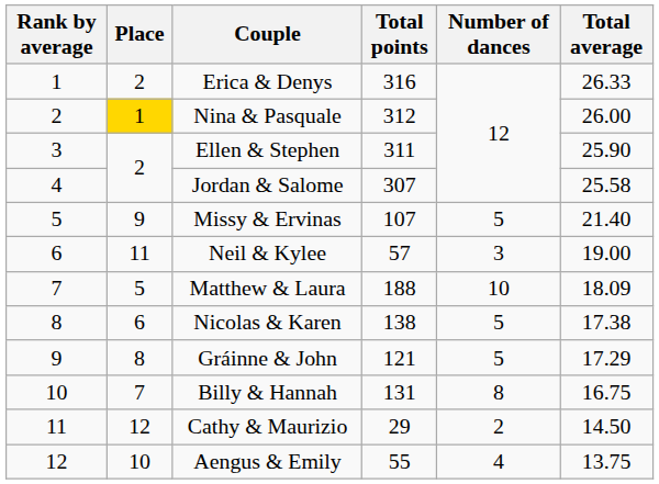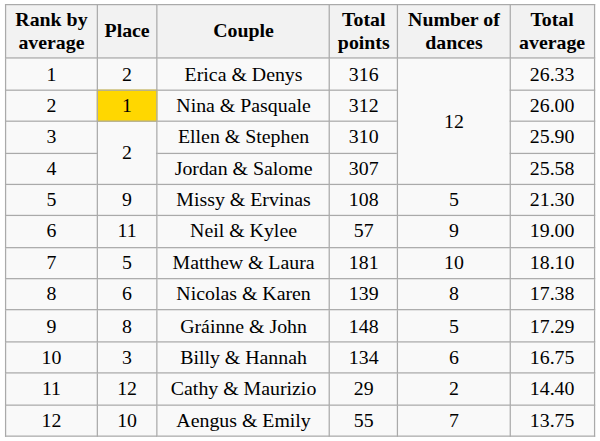Ellen & Stephen | Total points: 311 -> 310
Missy & Ervinas | Total points: 107 -> 108
Missy & Ervinas | Total average: 21.40 -> 21.30
Neil & Kylee | Number of dances: 3 -> 9
Matthew & Laura | Total points: 188 -> 181
Matthew & Laura | Total average: 18.09 -> 18.10
Nicolas & Karen | Total points: 138 -> 139
Nicolas & Karen | Number of dances: 5 -> 8
Gráinne & John | Total points: 121 -> 148
Billy & Hannah | Place: 7 -> 3
Billy & Hannah | Total points: 131 -> 134
Billy & Hannah | Number of dances: 8 -> 6
Cathy & Maurizio | Total average: 14.50 -> 14.40
Aengus & Emily | Number of dances: 4 -> 7
